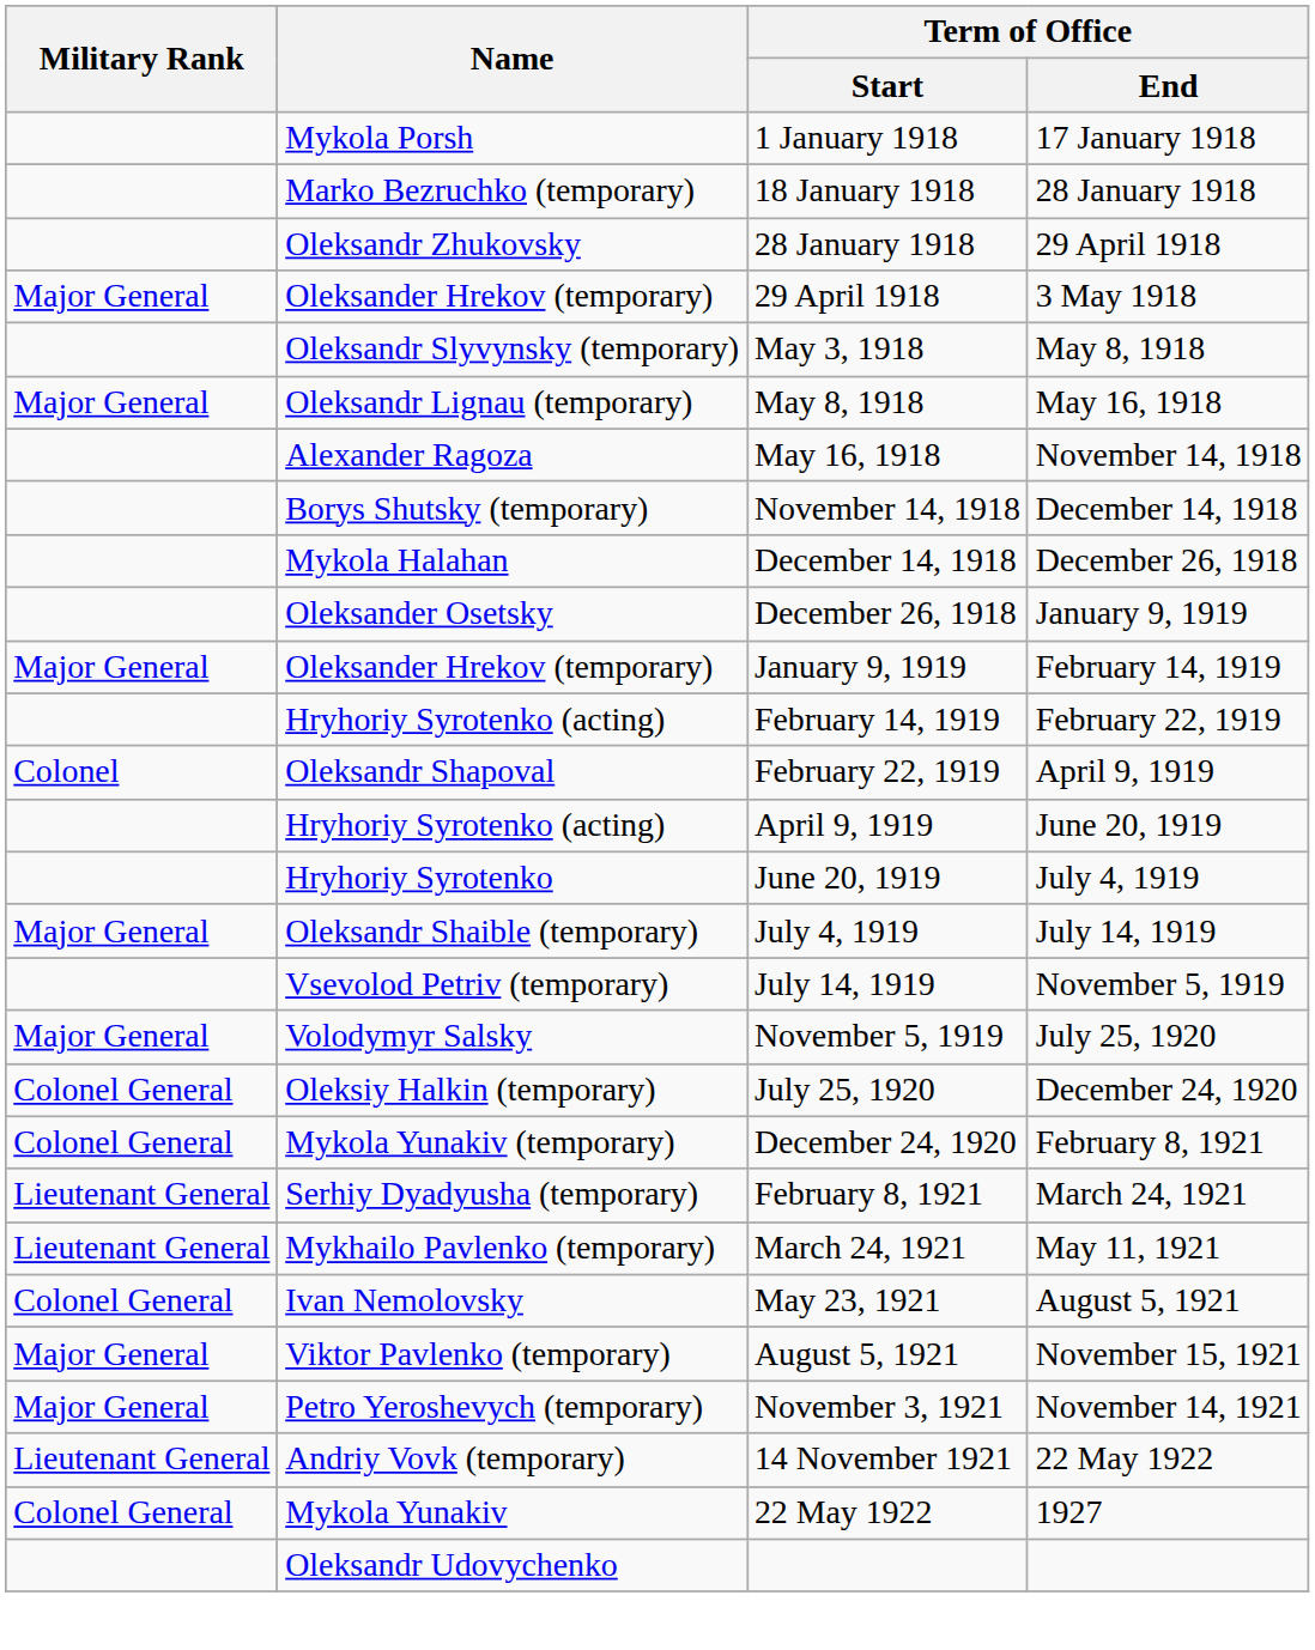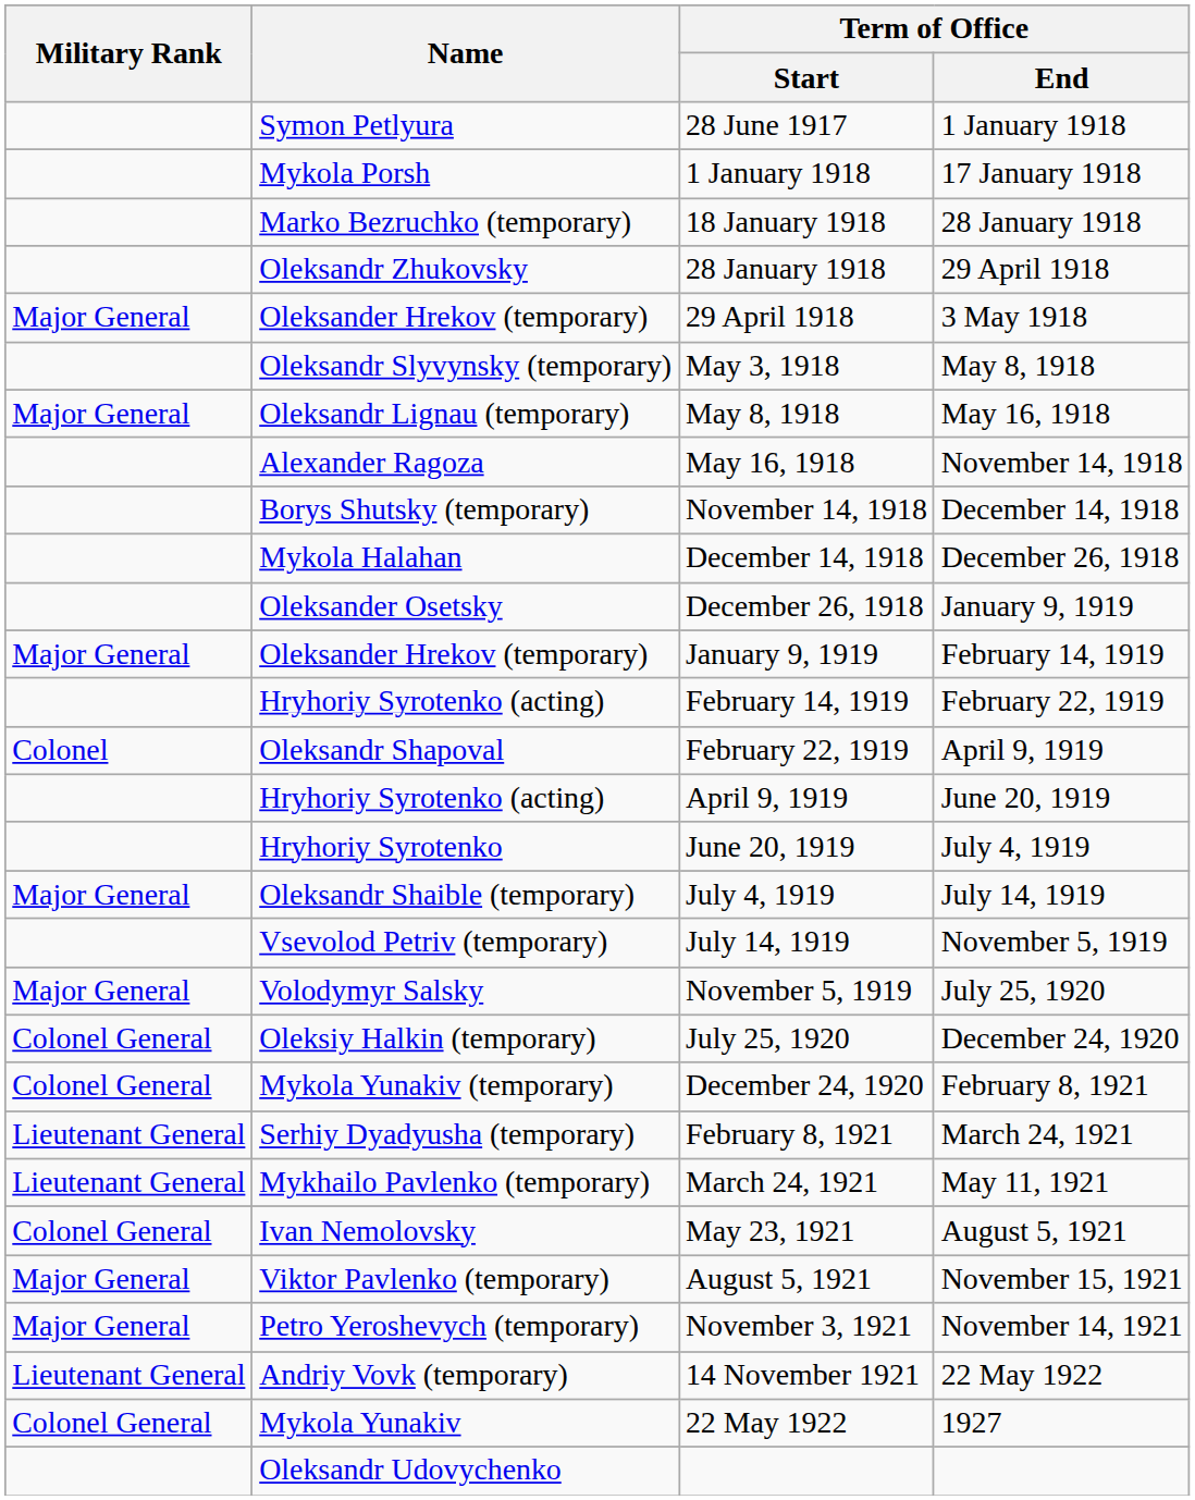+ row: Symon Petlyura | 28 June 1917 | 1 January 1918
